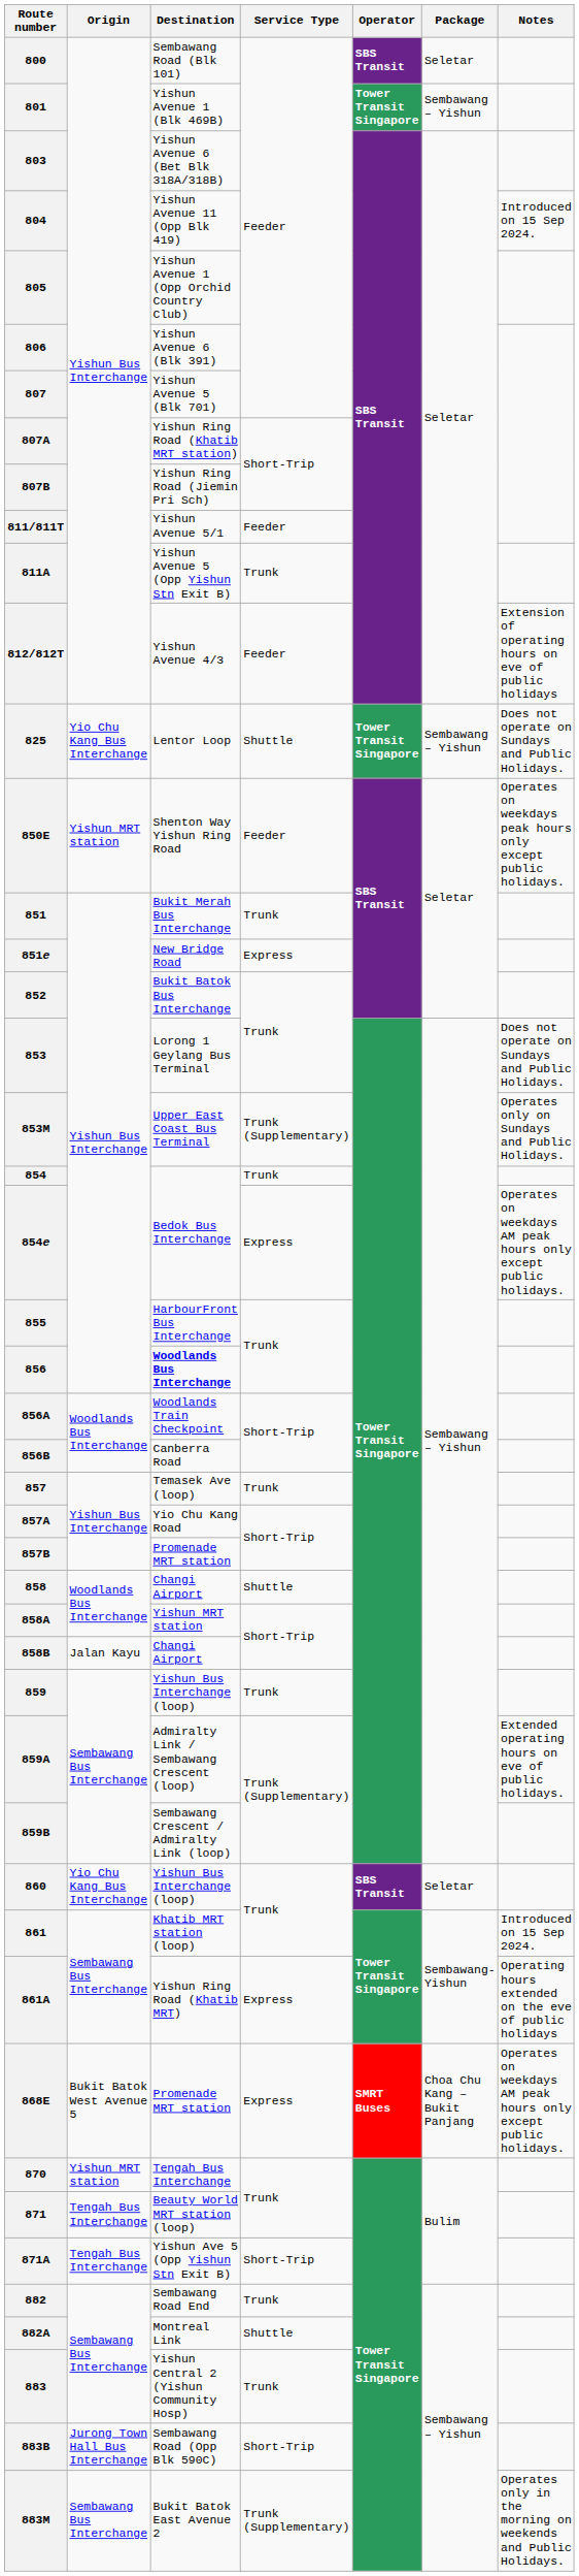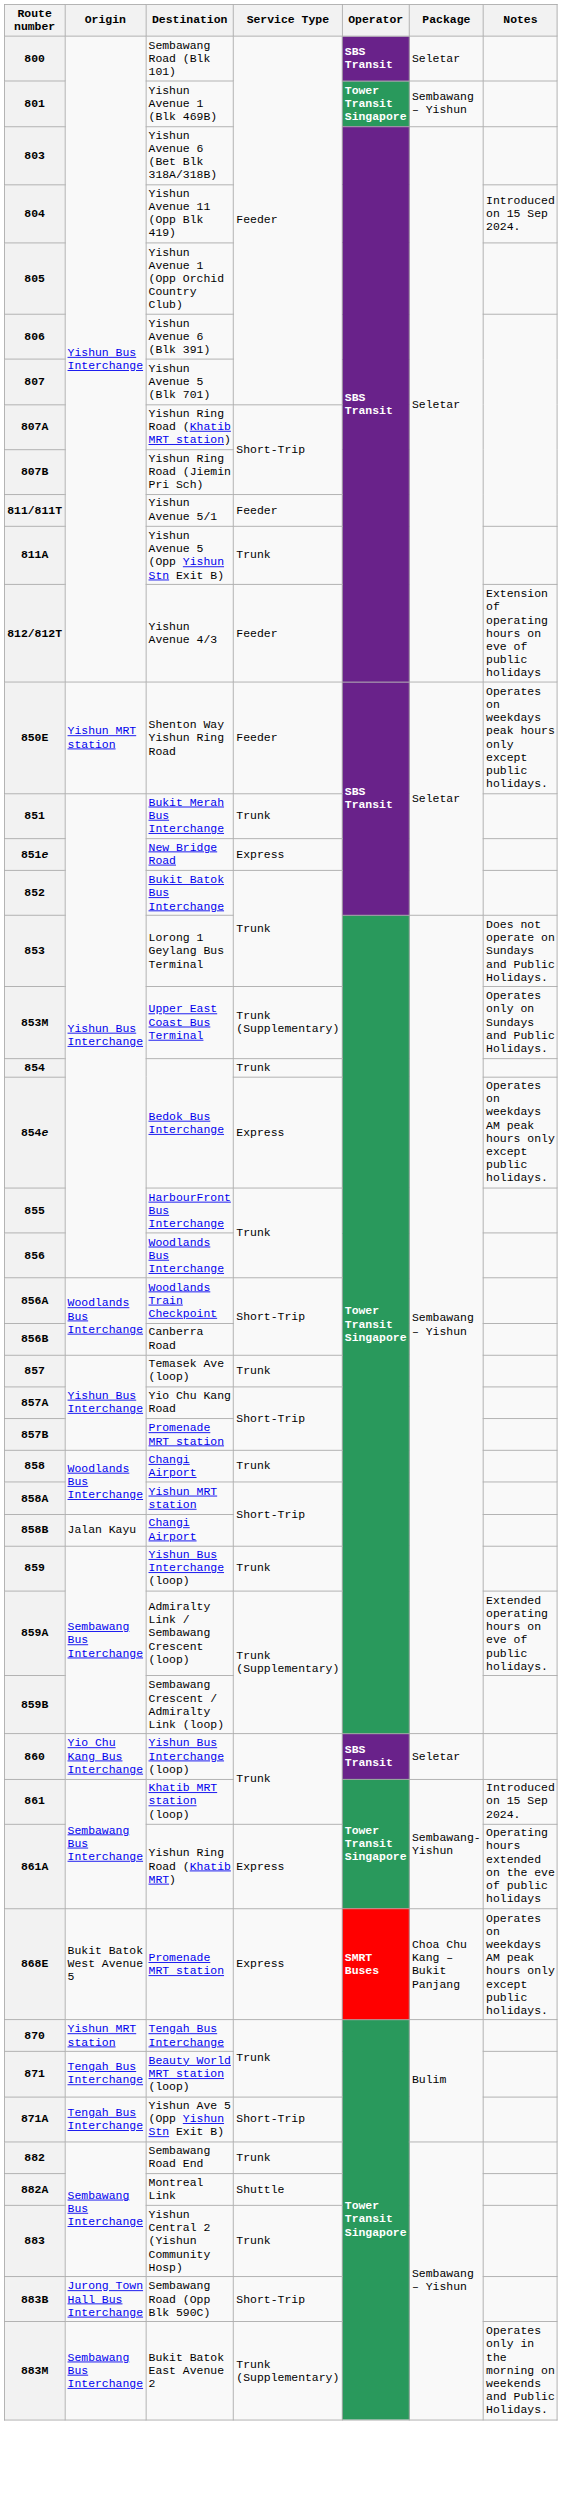- row: 825 | Yio Chu Kang Bus Interchange | Lentor Loop | Shuttle | Tower Transit Singapore | Sembawang – Yishun | Does not operate on Sundays and Public Holidays.
856 | Destination: bold -> normal
858 | Service Type: Shuttle -> Trunk
